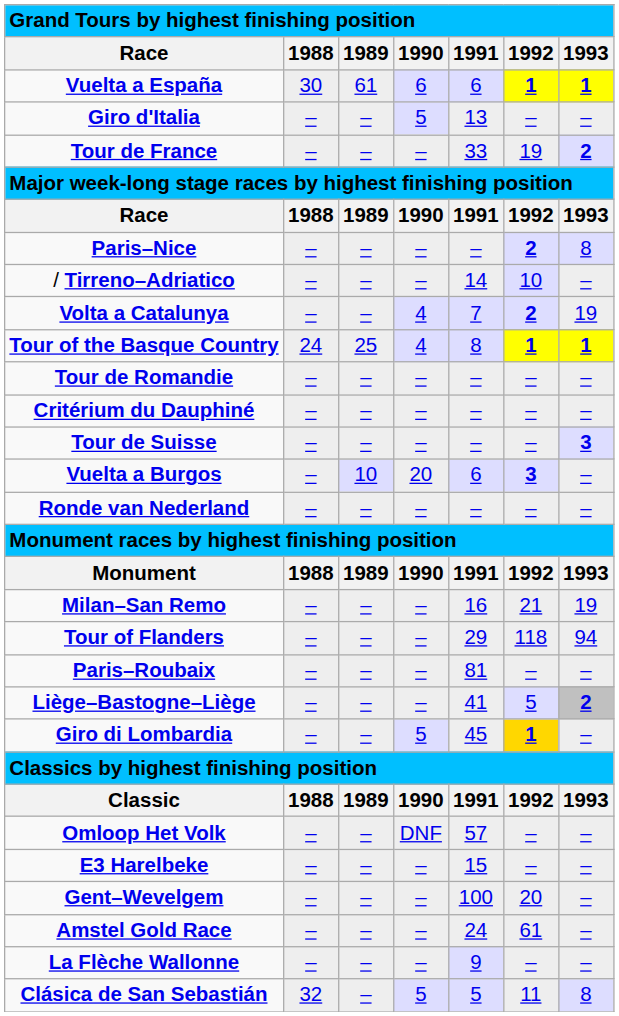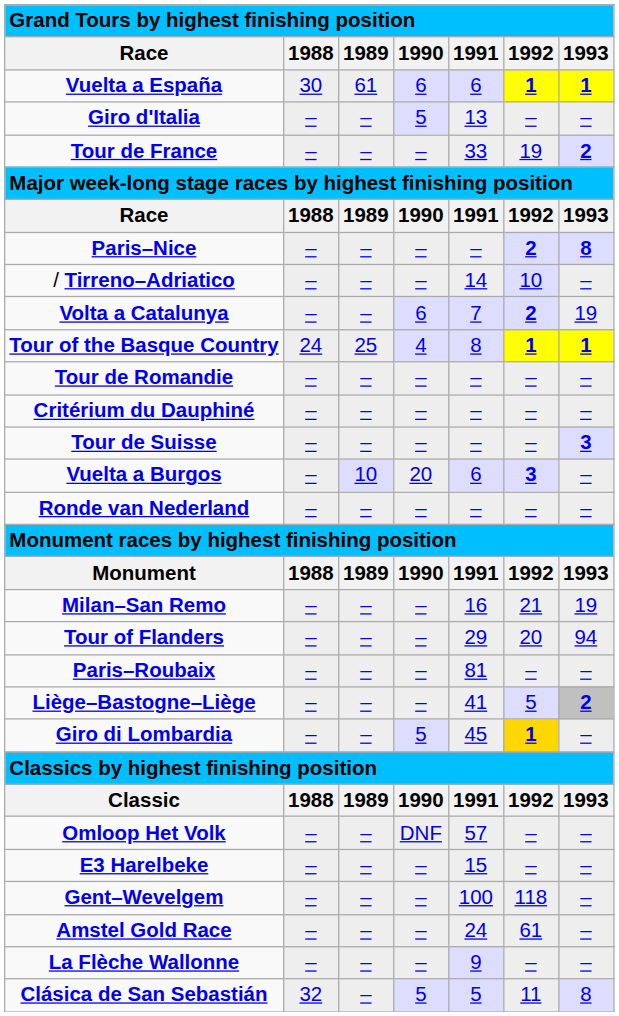Paris–Nice | 1993: normal -> bold
Volta a Catalunya | 1990: 4 -> 6
Tour of Flanders | 1992: 118 -> 20
Gent–Wevelgem | 1992: 20 -> 118
